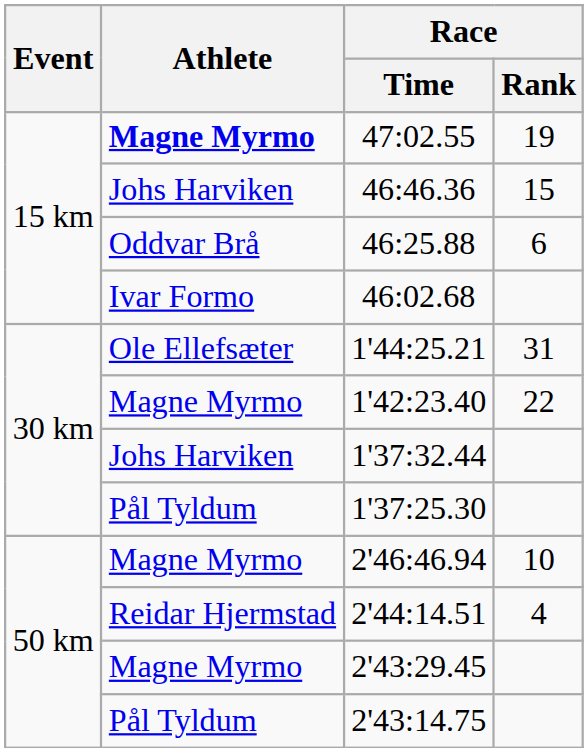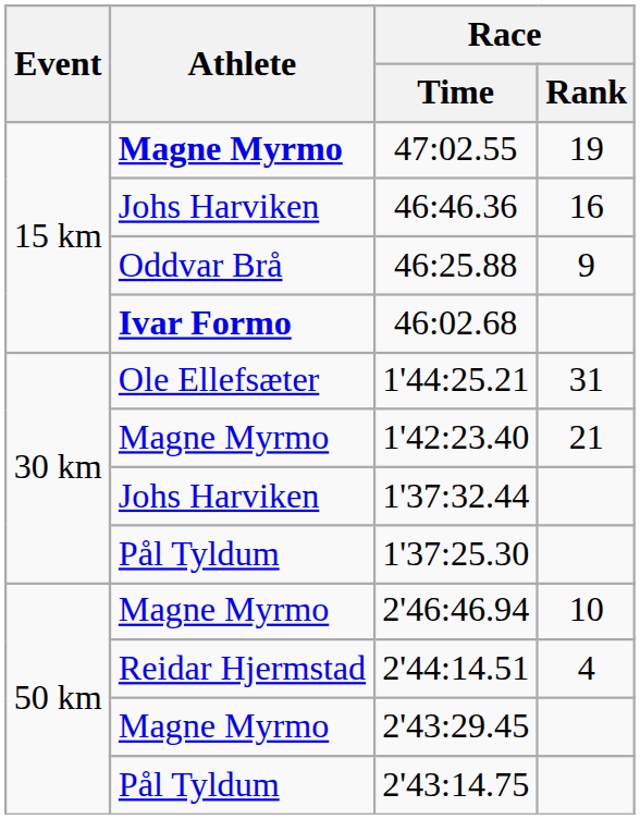46:46.36 | Race / Rank: 15 -> 16
46:25.88 | Race / Rank: 6 -> 9
46:02.68 | Athlete: normal -> bold
1'42:23.40 | Race / Rank: 22 -> 21
